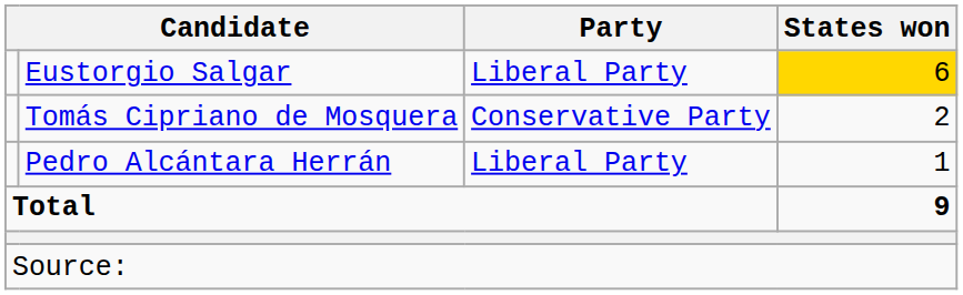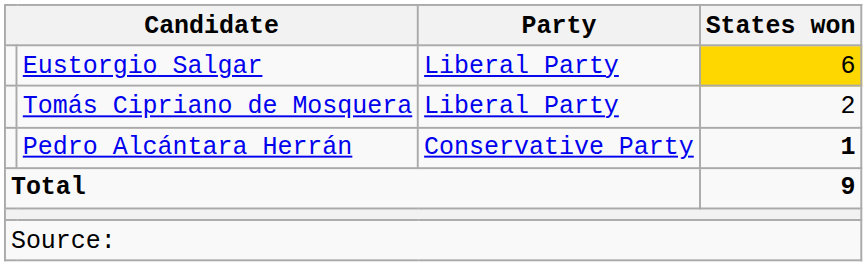Tomás Cipriano de Mosquera | Party: Conservative Party -> Liberal Party
Pedro Alcántara Herrán | Party: Liberal Party -> Conservative Party
Pedro Alcántara Herrán | States won: normal -> bold
